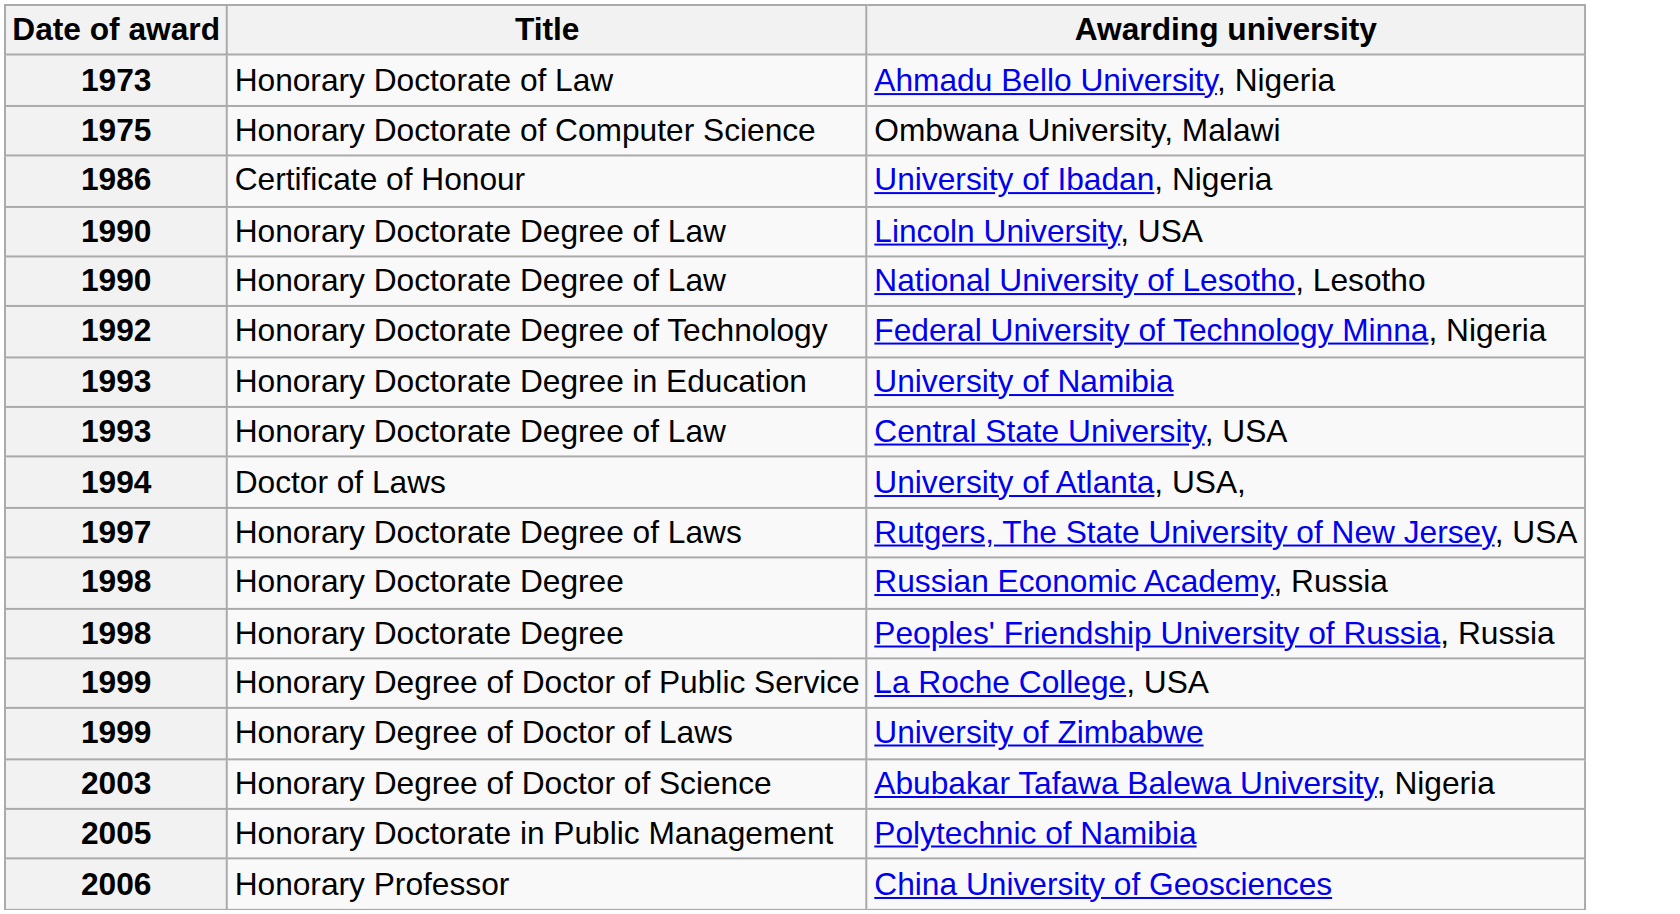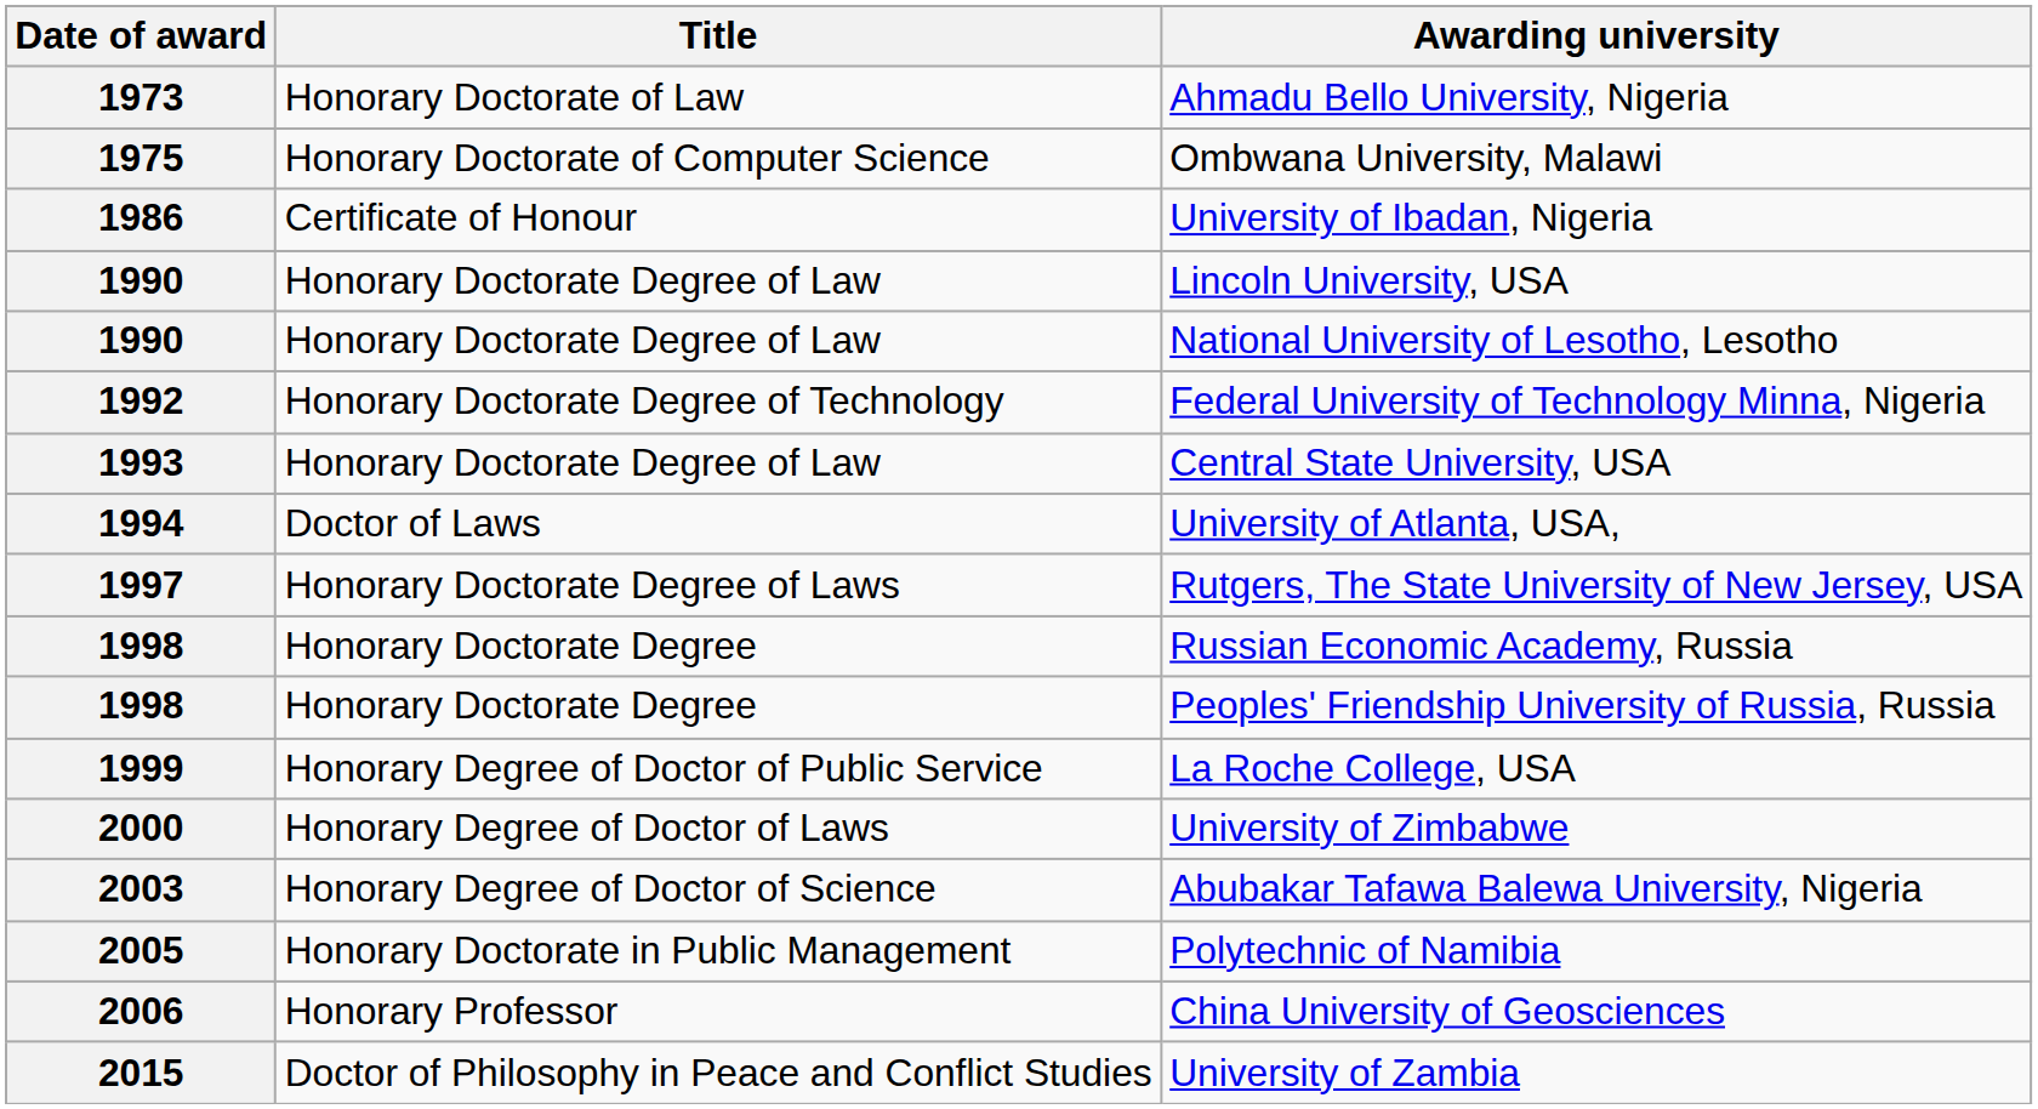- row: 1993 | Honorary Doctorate Degree in Education | University of Namibia
University of Zimbabwe | Date of award: 1999 -> 2000
+ row: 2015 | Doctor of Philosophy in Peace and Conflict Studies | University of Zambia
